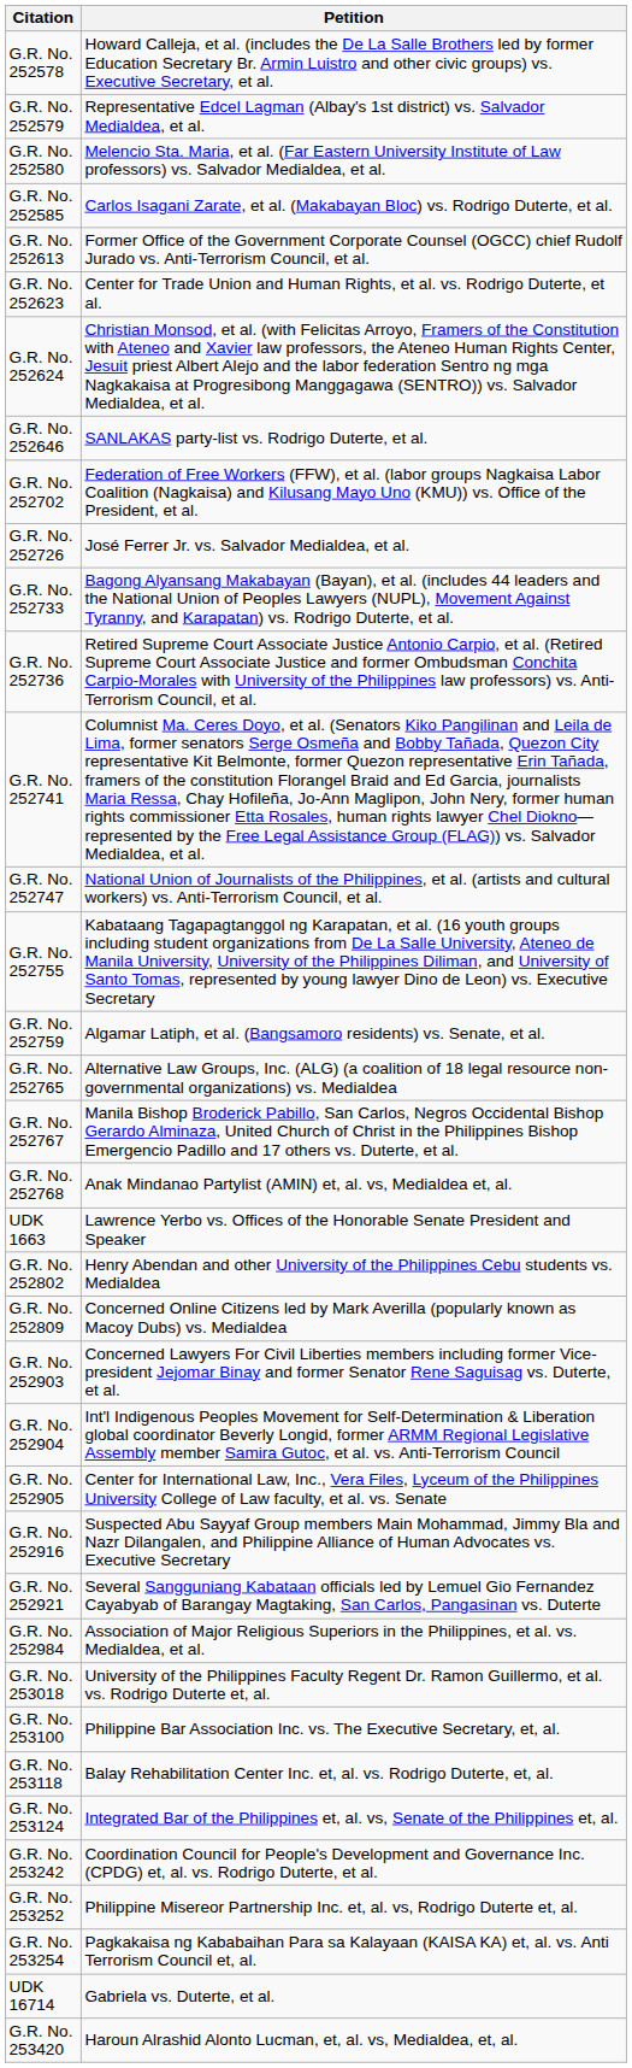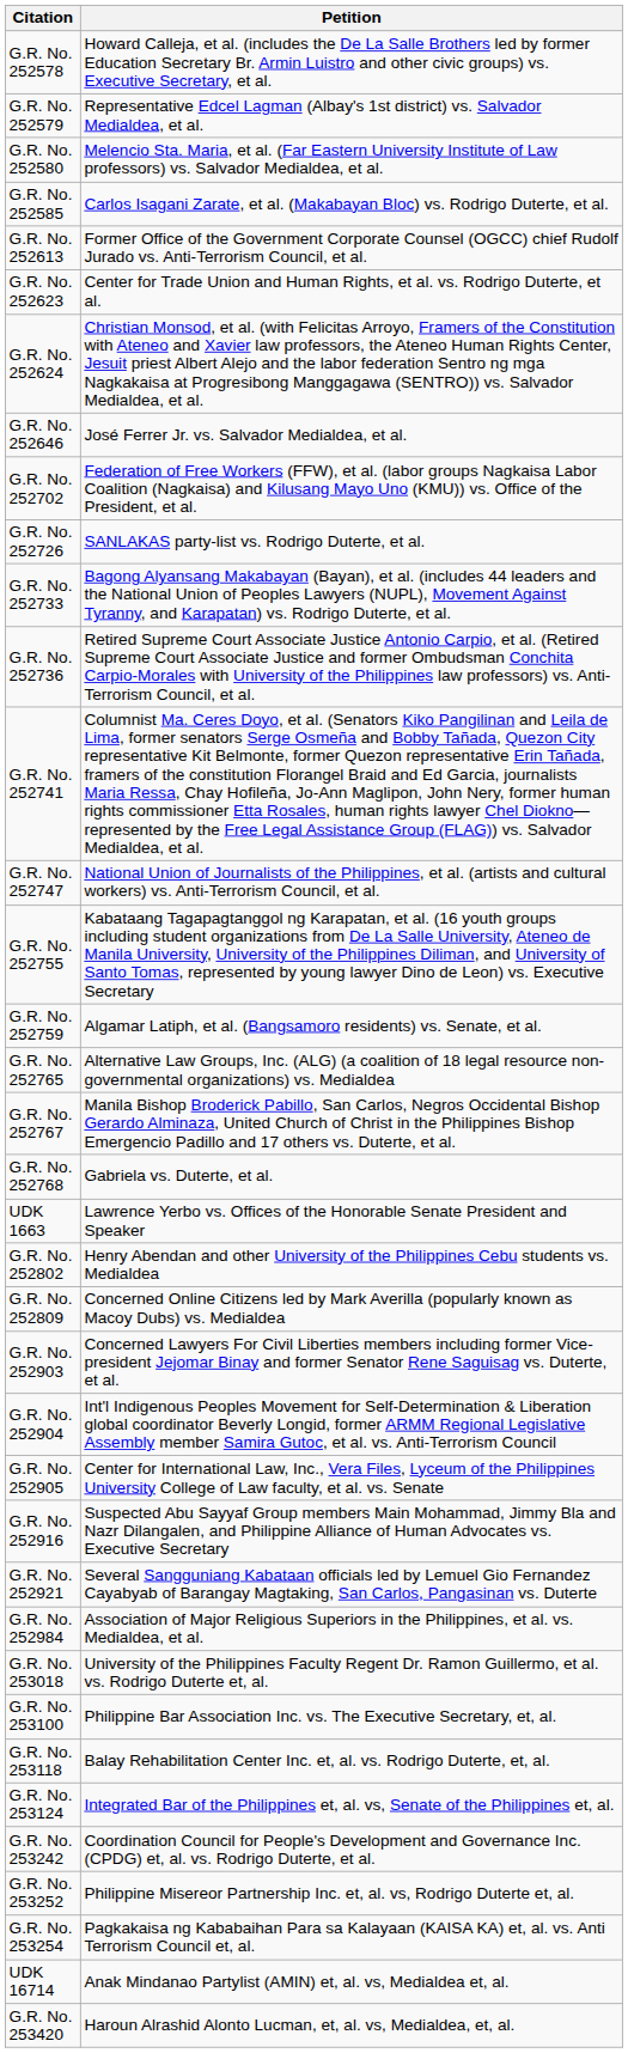G.R. No. 252646 | Petition: SANLAKAS party-list vs. Rodrigo Duterte, et al. -> José Ferrer Jr. vs. Salvador Medialdea, et al.
G.R. No. 252726 | Petition: José Ferrer Jr. vs. Salvador Medialdea, et al. -> SANLAKAS party-list vs. Rodrigo Duterte, et al.
G.R. No. 252768 | Petition: Anak Mindanao Partylist (AMIN) et, al. vs, Medialdea et, al. -> Gabriela vs. Duterte, et al.
UDK 16714 | Petition: Gabriela vs. Duterte, et al. -> Anak Mindanao Partylist (AMIN) et, al. vs, Medialdea et, al.
